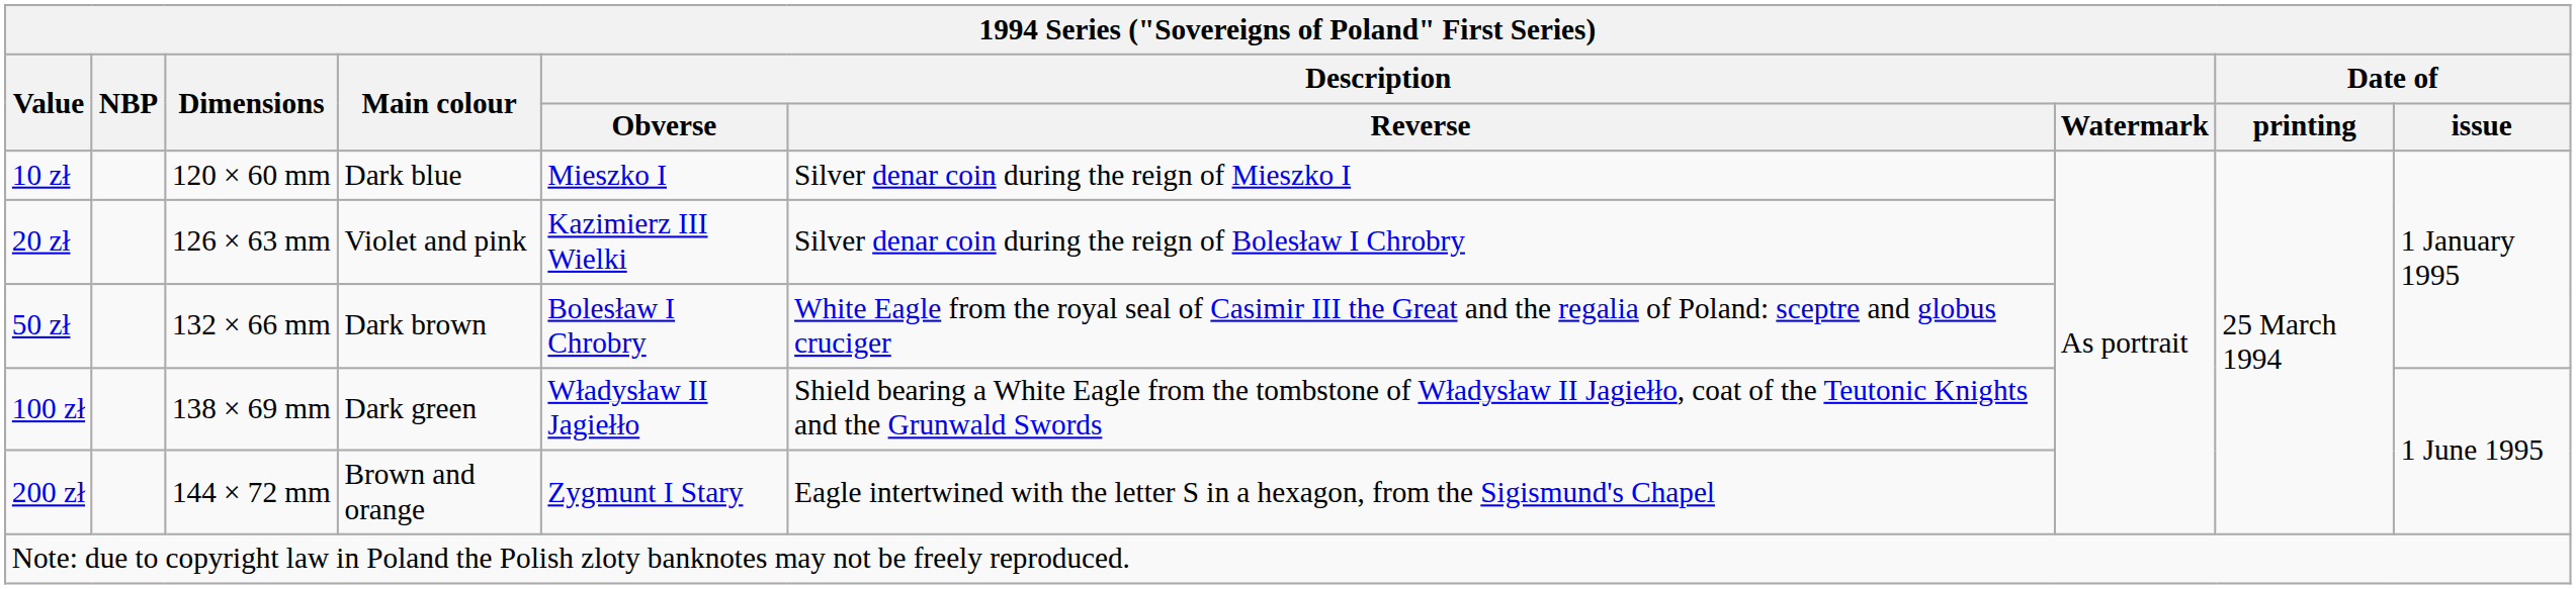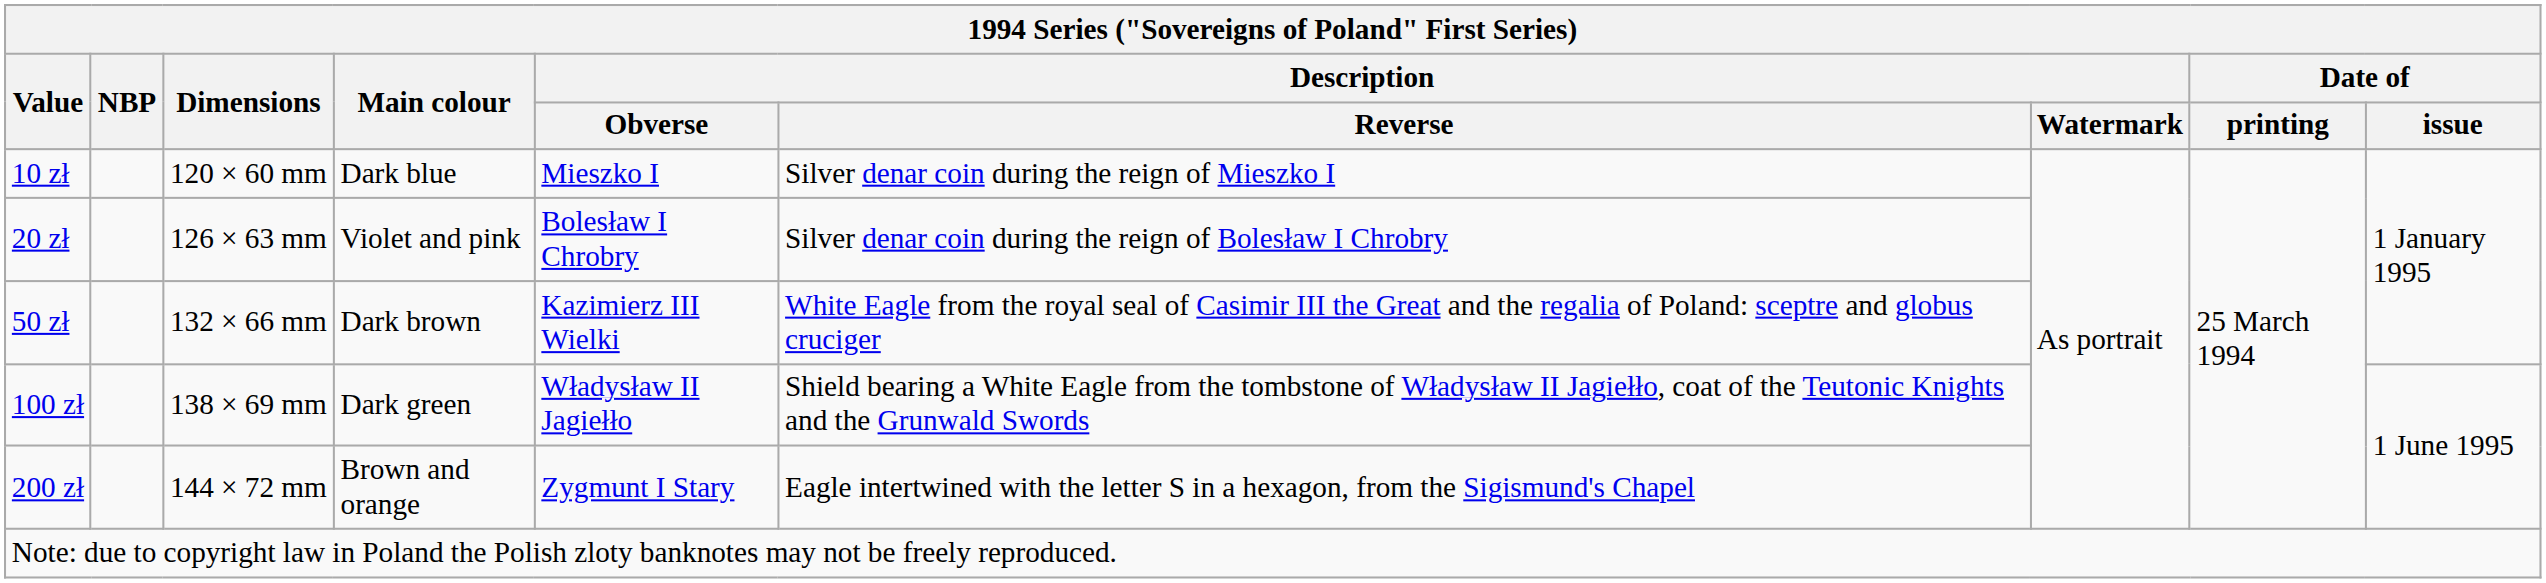20 zł | Description / Obverse: Kazimierz III Wielki -> Bolesław I Chrobry
50 zł | Description / Obverse: Bolesław I Chrobry -> Kazimierz III Wielki
